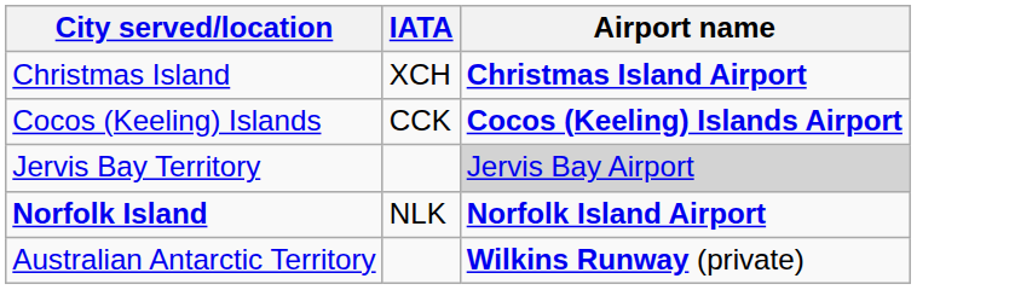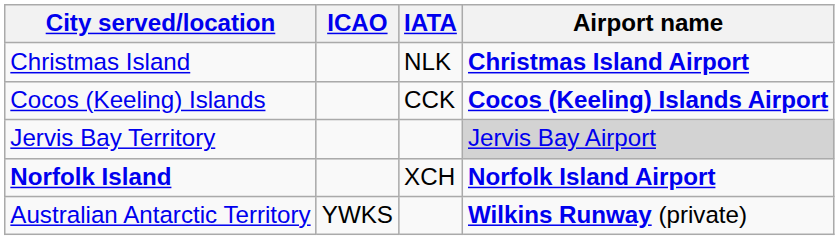+ column: ICAO | YWKS
Christmas Island | IATA: XCH -> NLK
Norfolk Island | IATA: NLK -> XCH
